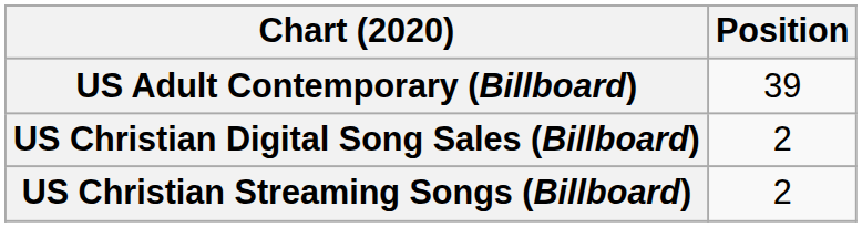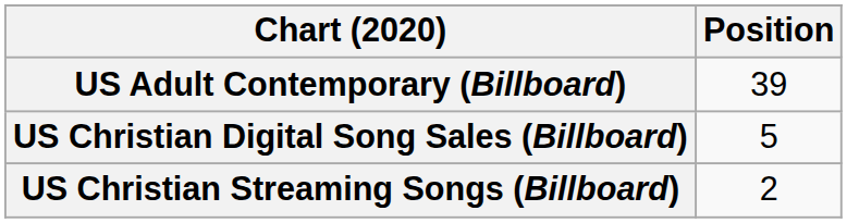US Christian Digital Song Sales (Billboard) | Position: 2 -> 5
